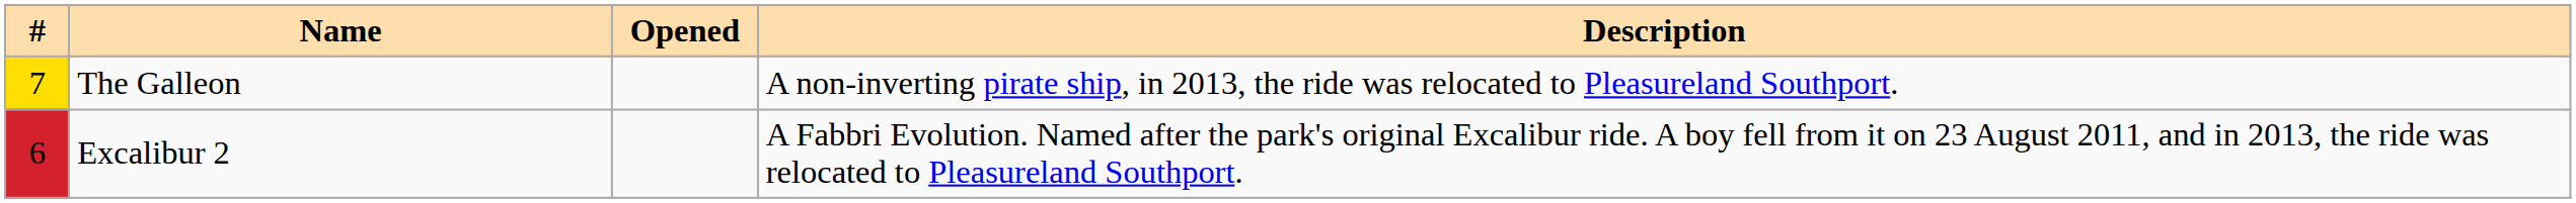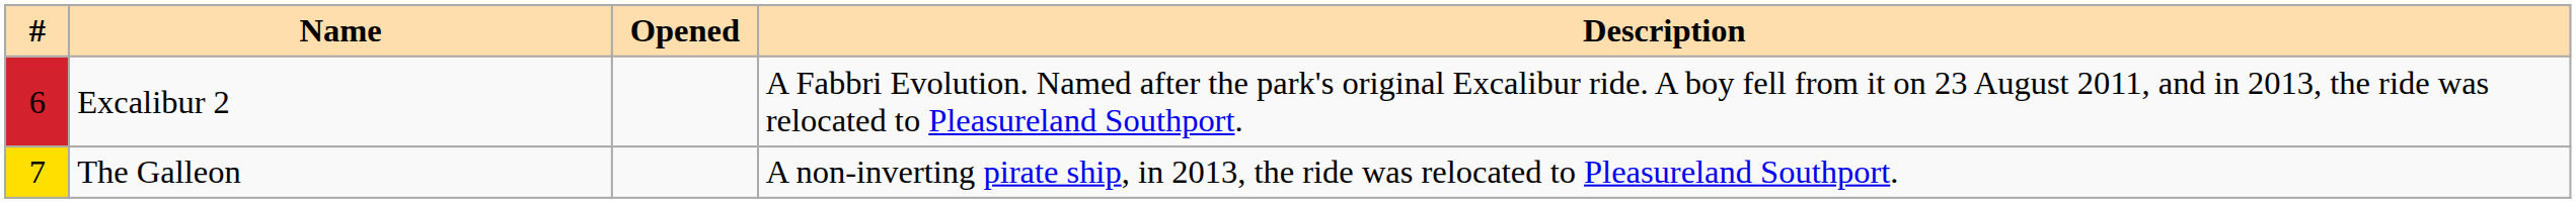rows swapped: Excalibur 2 <-> The Galleon
